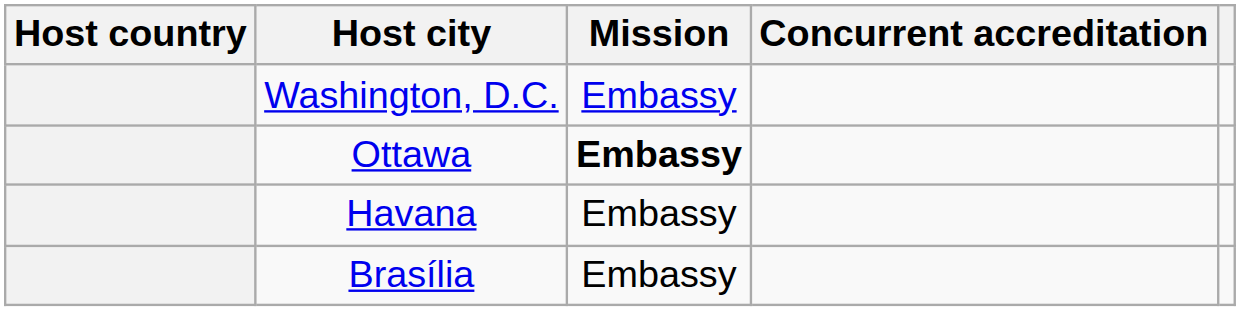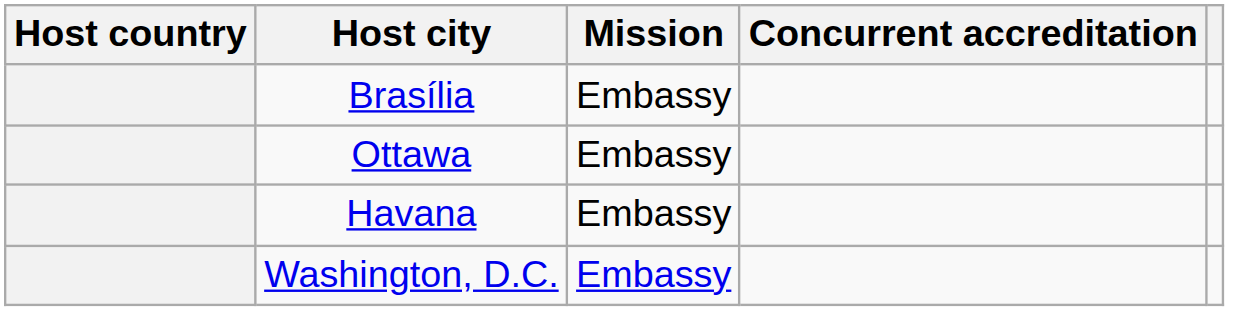rows swapped: Brasília <-> Washington, D.C.
Ottawa | Mission: bold -> normal
